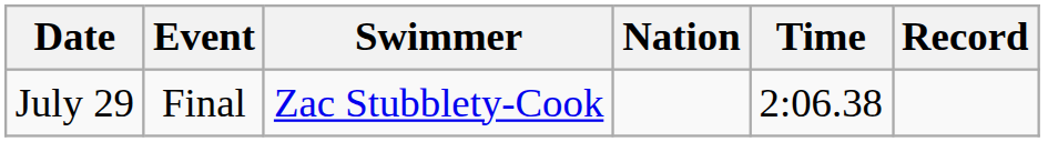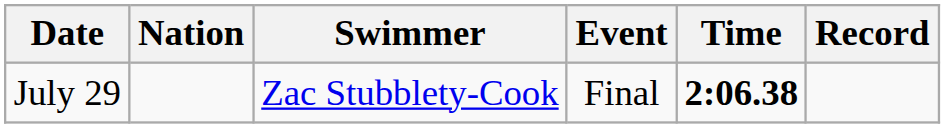columns swapped: Event <-> Nation
July 29 | Time: normal -> bold
